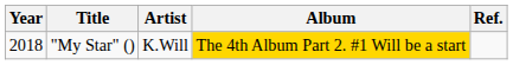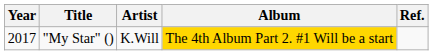"My Star" () | Year: 2018 -> 2017
